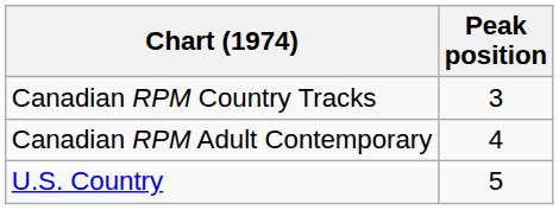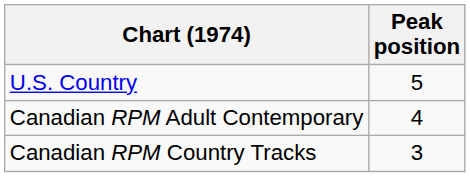rows swapped: Canadian RPM Country Tracks <-> U.S. Country
